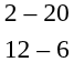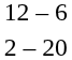rows swapped: 2 – 20 <-> 12 – 6
